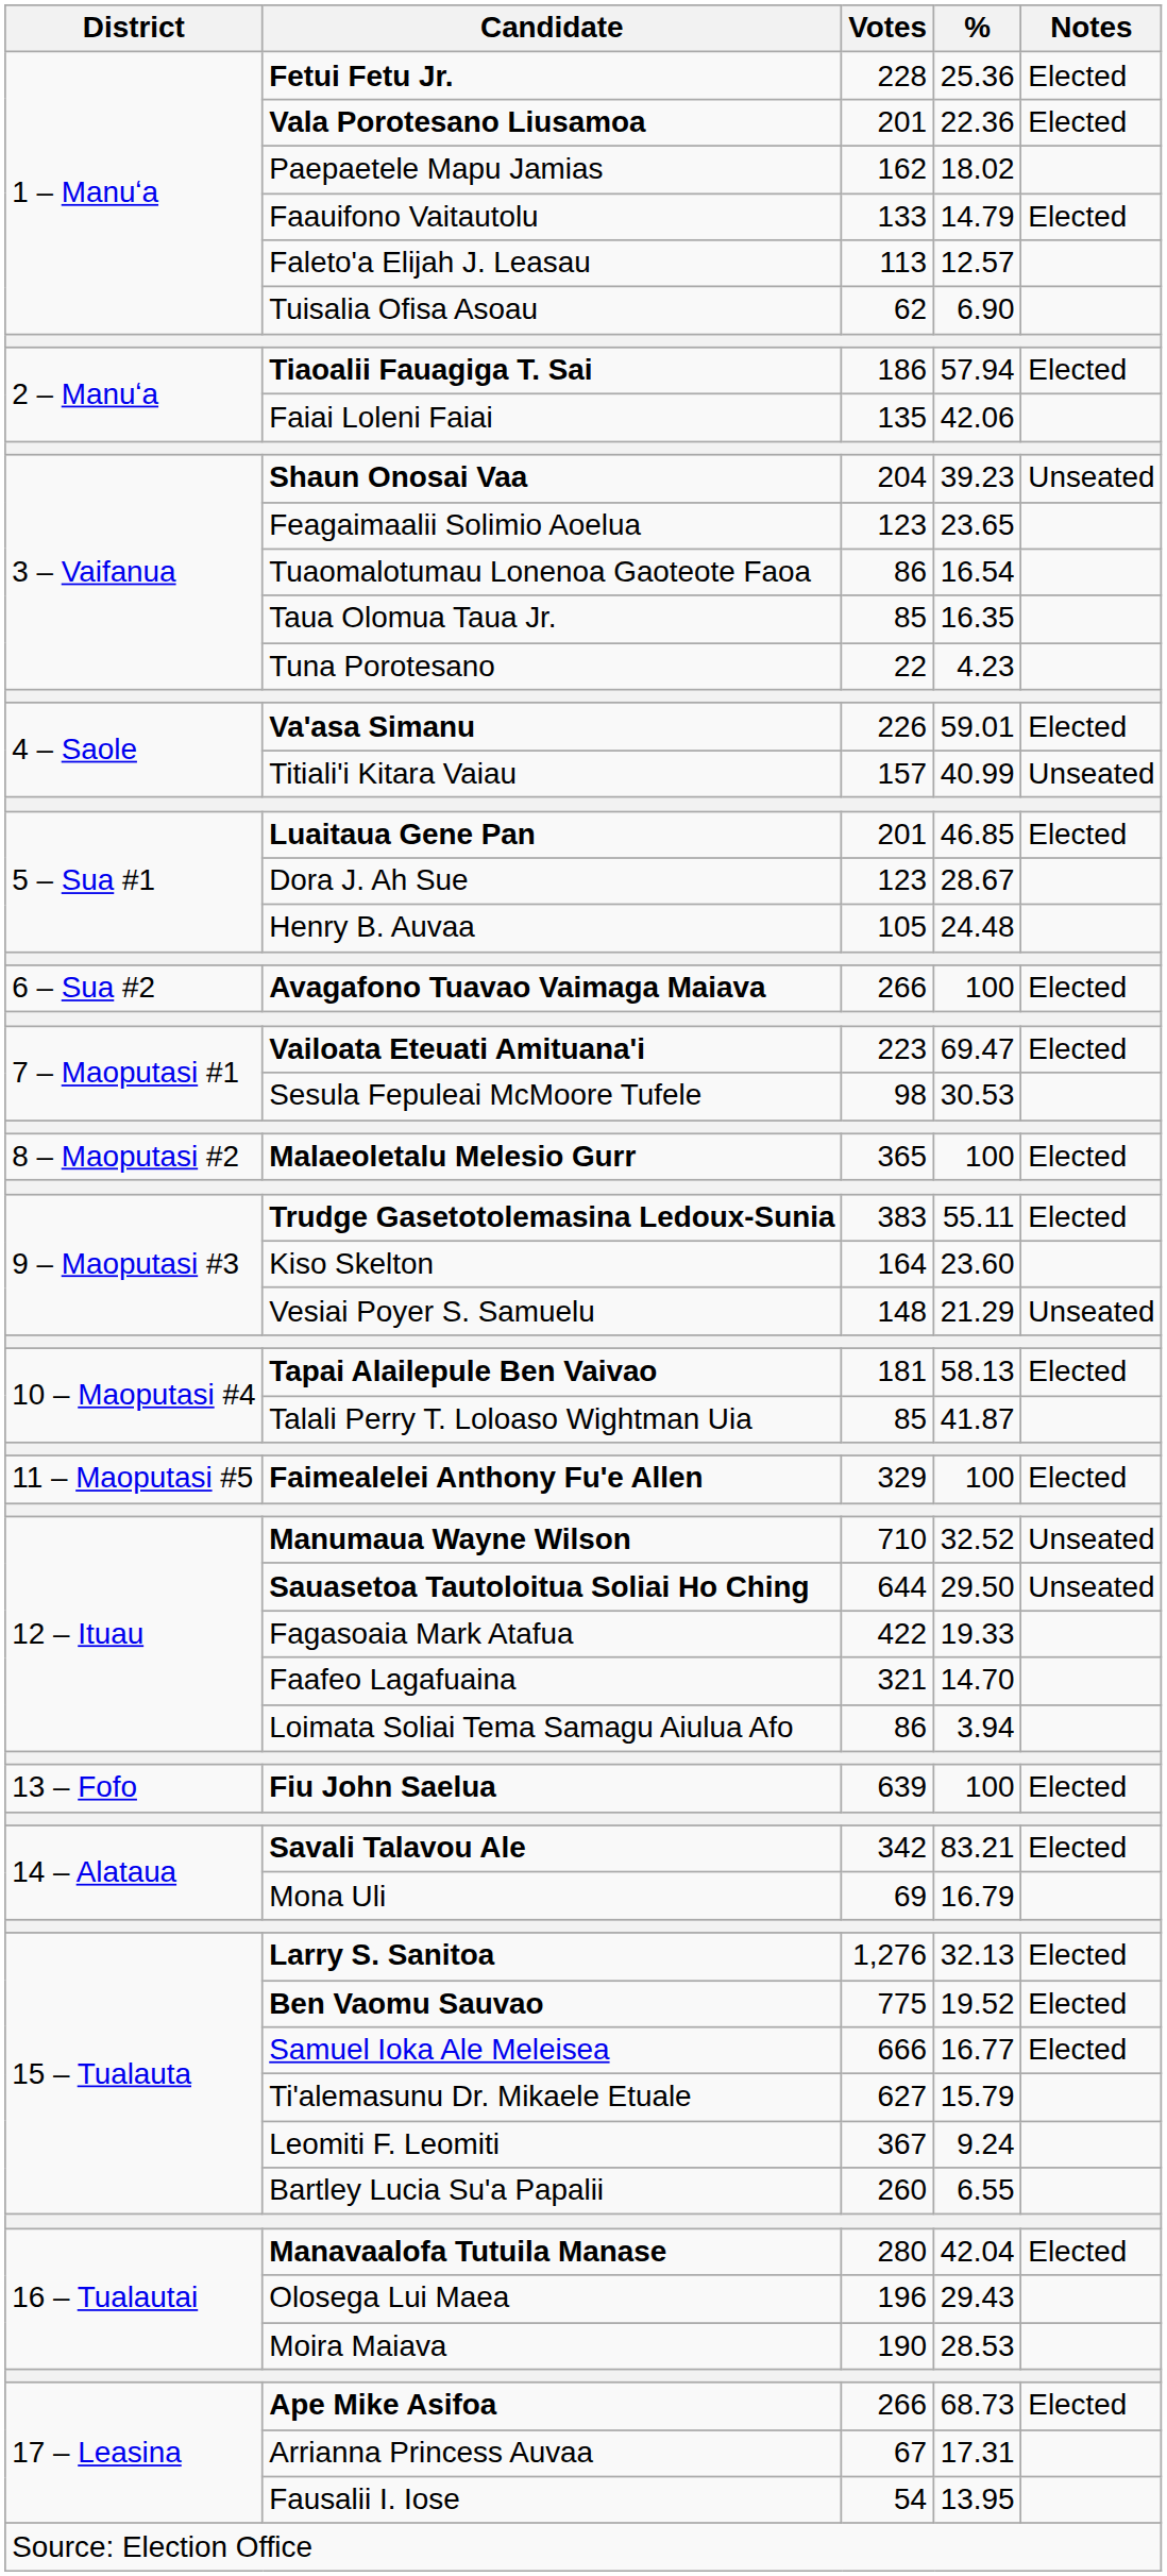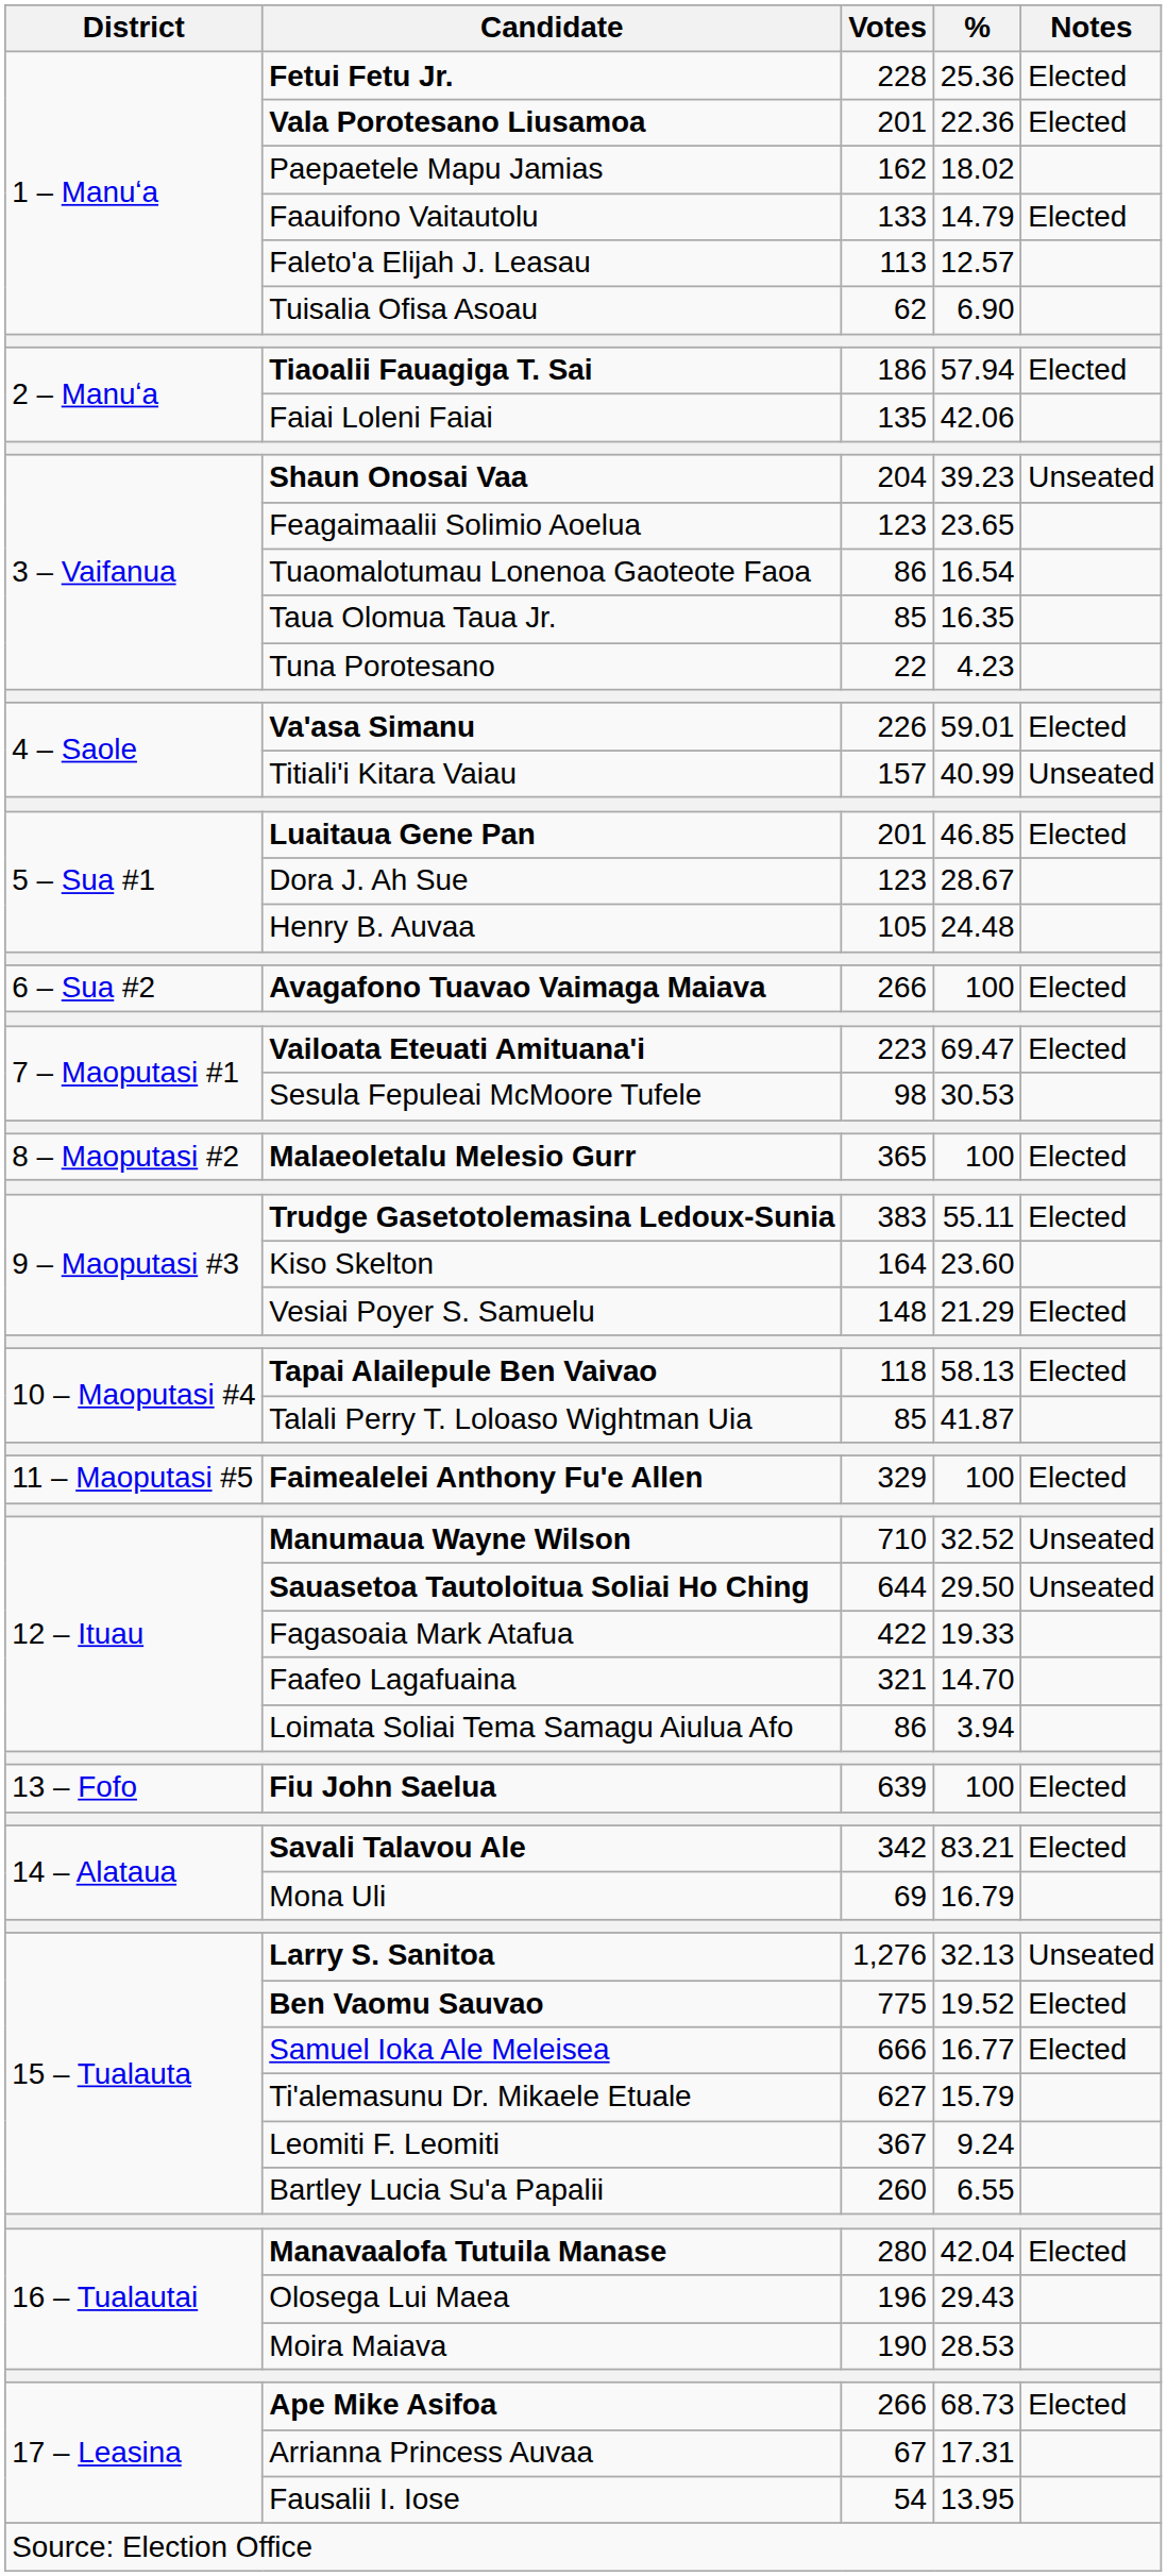Vesiai Poyer S. Samuelu | Notes: Unseated -> Elected
Tapai Alailepule Ben Vaivao | Votes: 181 -> 118
Larry S. Sanitoa | Notes: Elected -> Unseated
